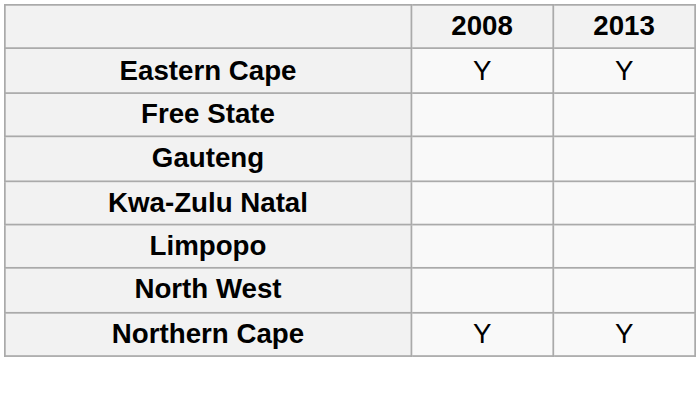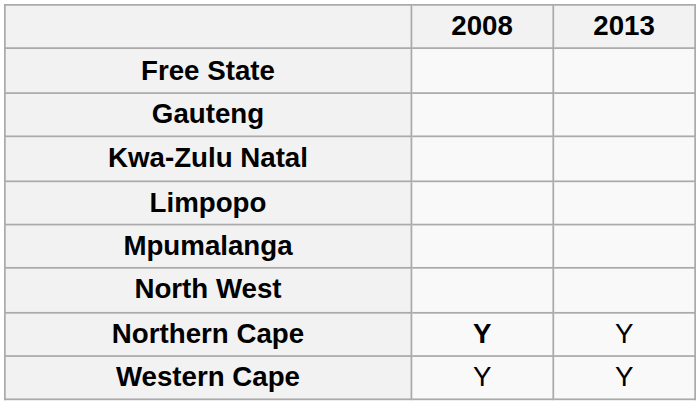- row: Eastern Cape | Y | Y
+ row: Mpumalanga
Northern Cape | 2008: normal -> bold
+ row: Western Cape | Y | Y
